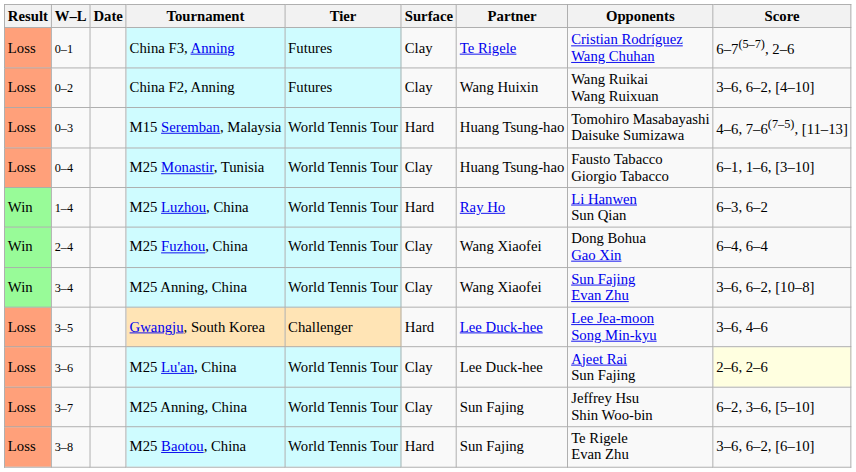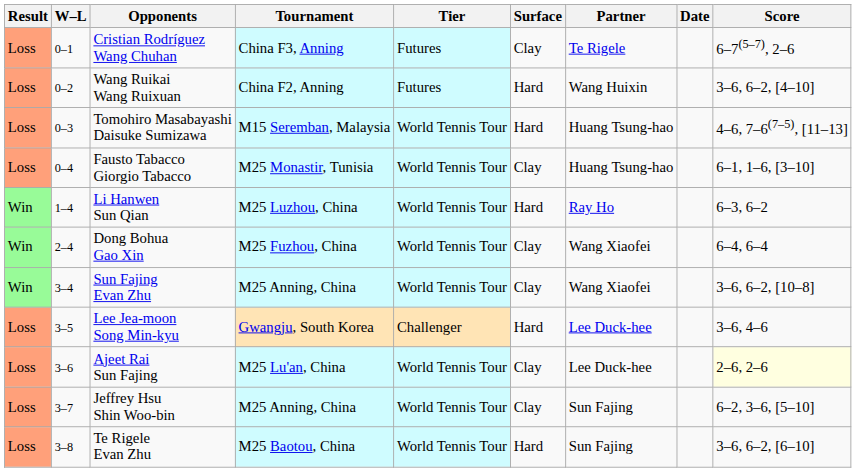columns swapped: Date <-> Opponents
China F2, Anning | Surface: Clay -> Hard
